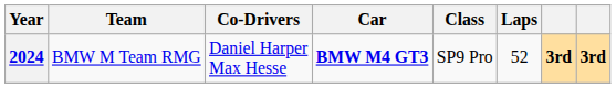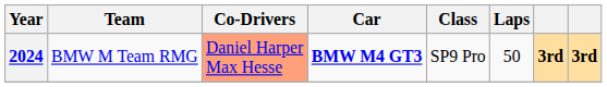2024 | Co-Drivers: no background -> lightsalmon background
2024 | Laps: 52 -> 50
